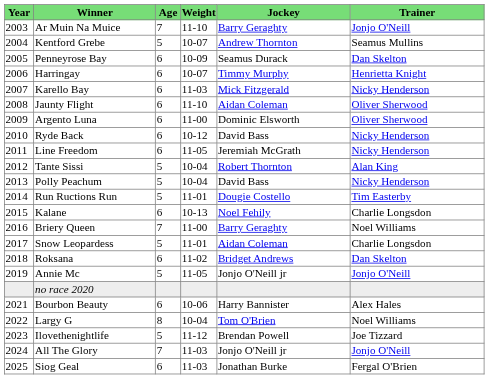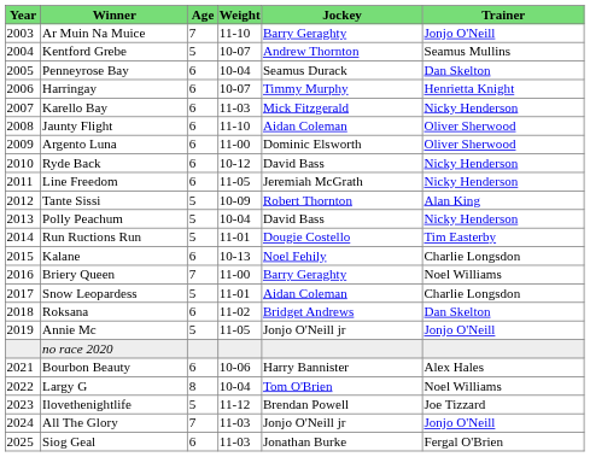Penneyrose Bay | Weight: 10-09 -> 10-04
Tante Sissi | Weight: 10-04 -> 10-09
